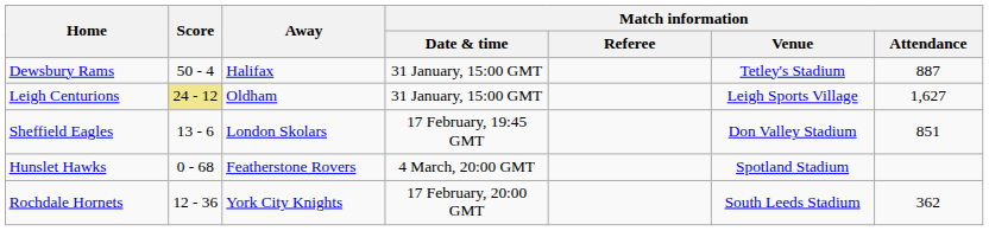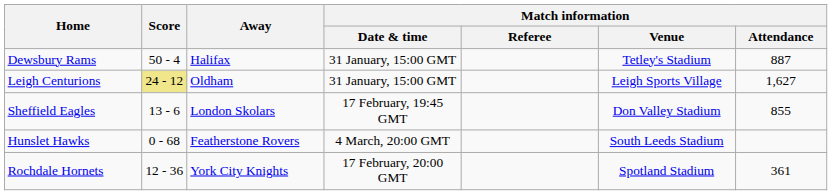Sheffield Eagles | Match information / Attendance: 851 -> 855
Hunslet Hawks | Match information / Venue: Spotland Stadium -> South Leeds Stadium
Rochdale Hornets | Match information / Venue: South Leeds Stadium -> Spotland Stadium
Rochdale Hornets | Match information / Attendance: 362 -> 361
